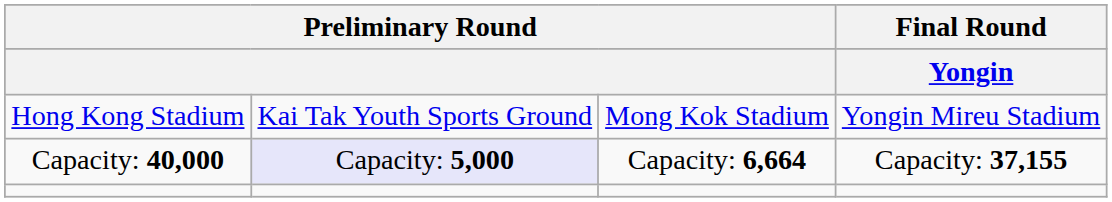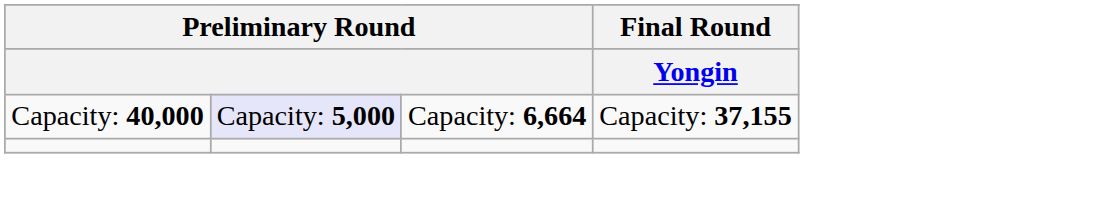- row: Hong Kong Stadium | Kai Tak Youth Sports Ground | Mong Kok Stadium | Yongin Mireu Stadium
